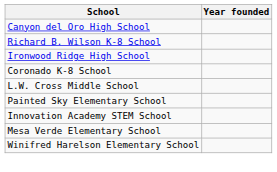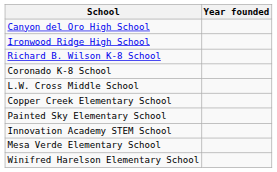rows swapped: Ironwood Ridge High School <-> Richard B. Wilson K-8 School
+ row: Copper Creek Elementary School
